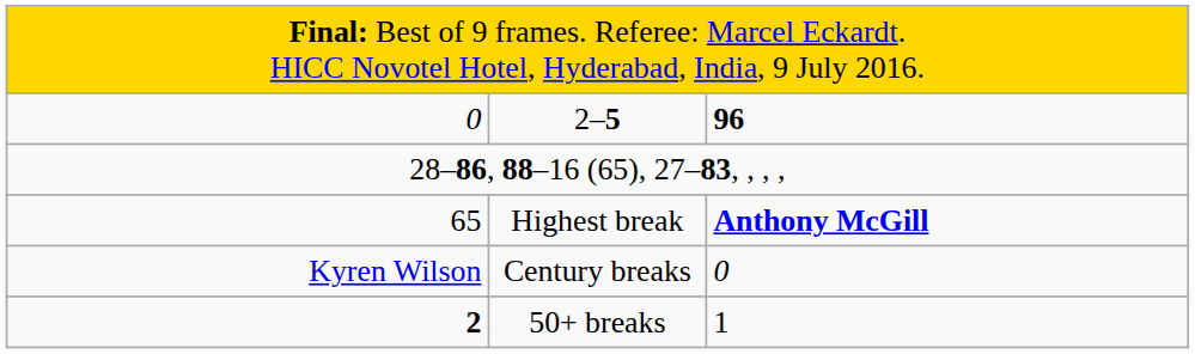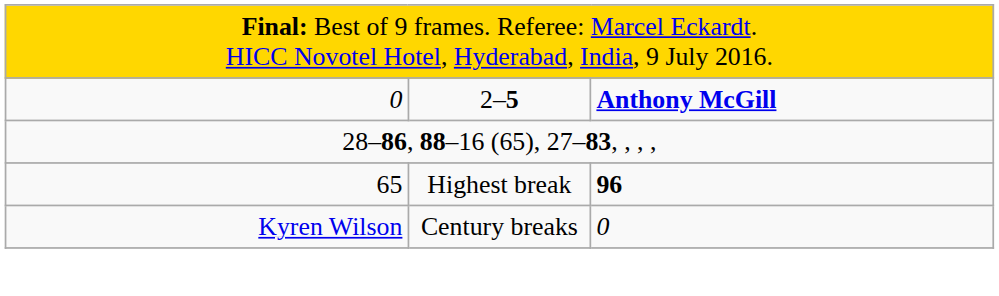2–5 | column 3: 96 -> Anthony McGill
Highest break | column 3: Anthony McGill -> 96
- row: 2 | 50+ breaks | 1
